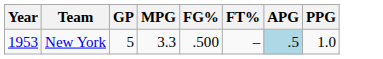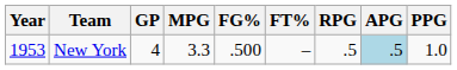+ column: RPG | .5
New York | GP: 5 -> 4
